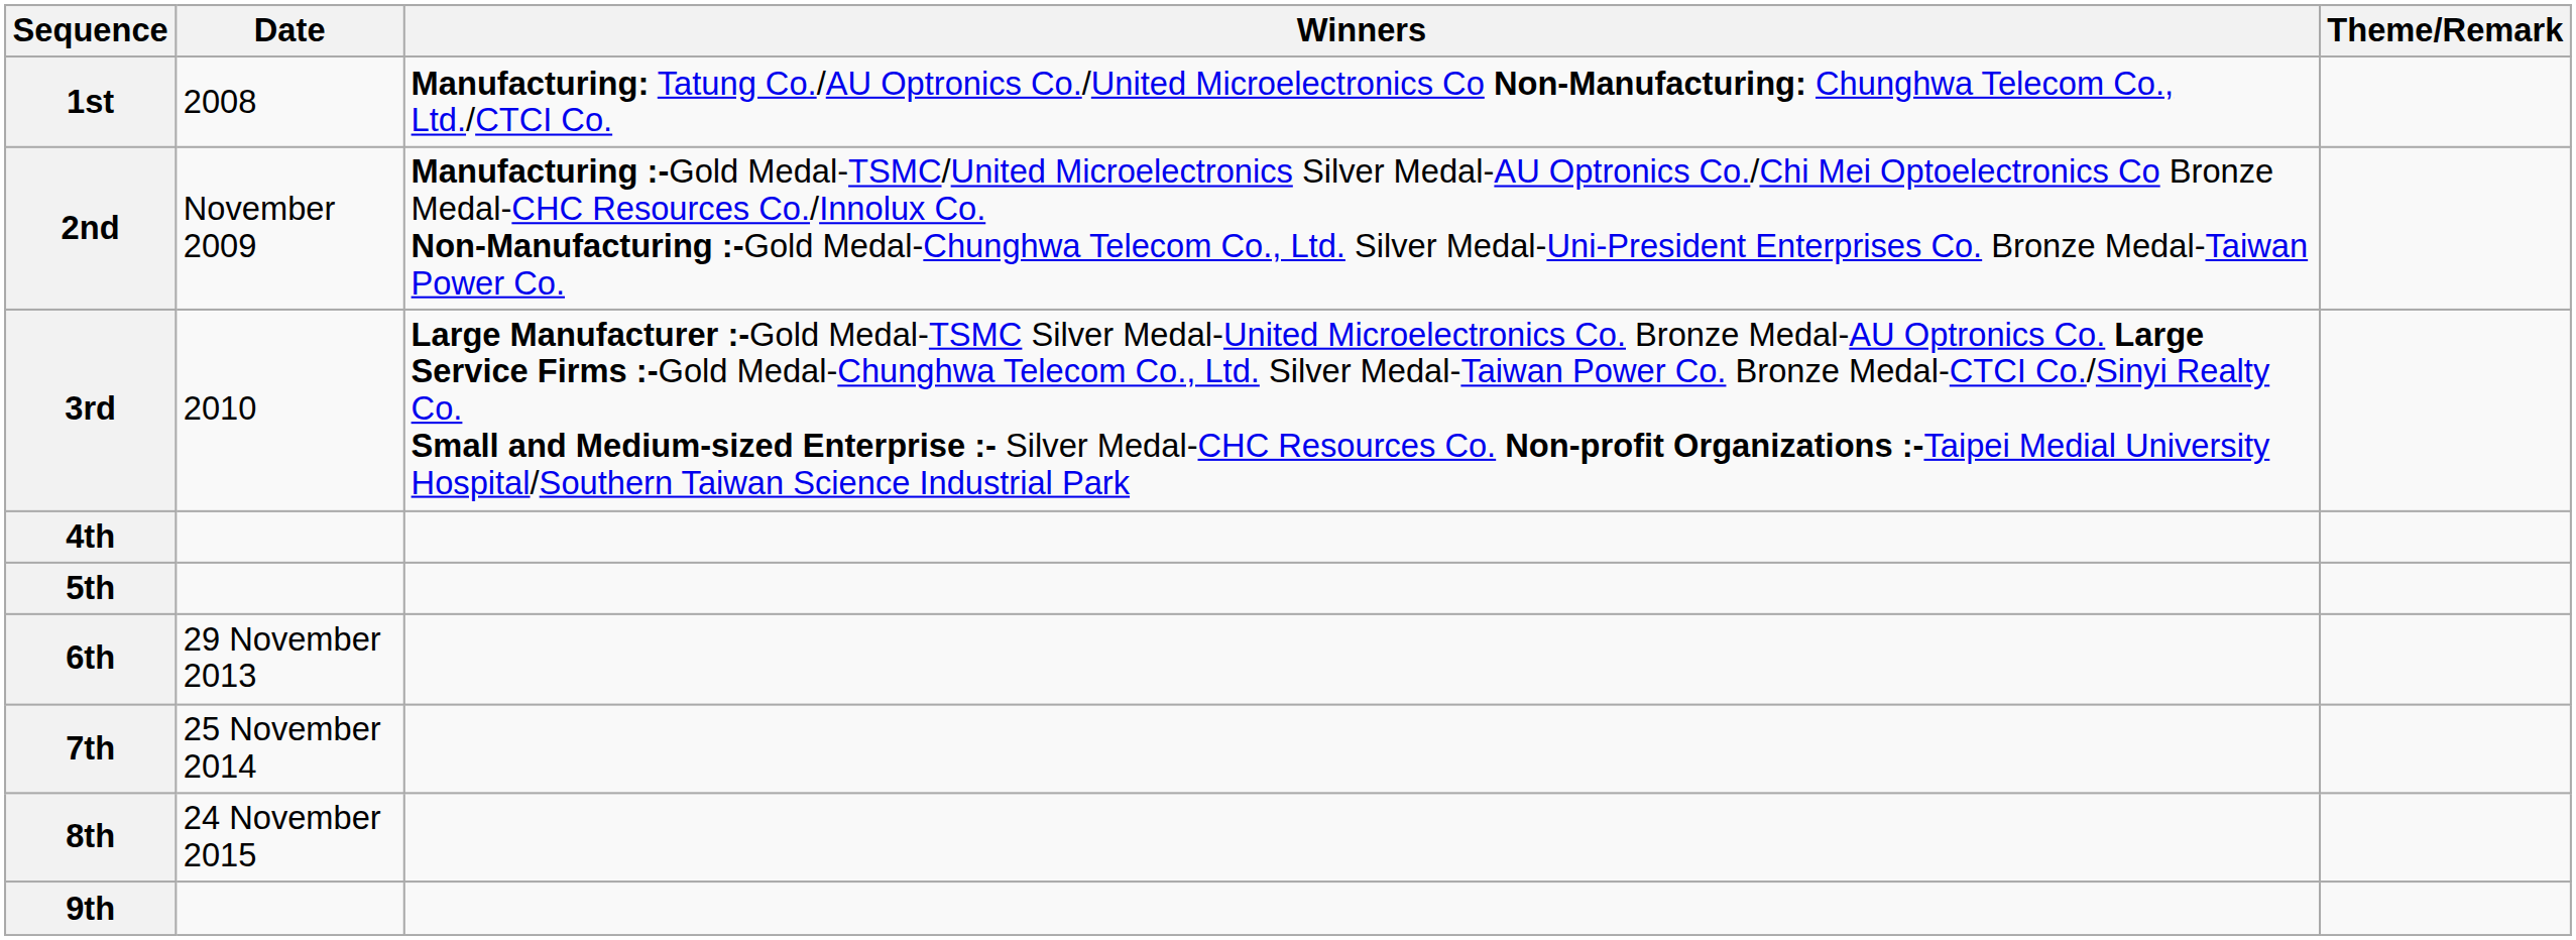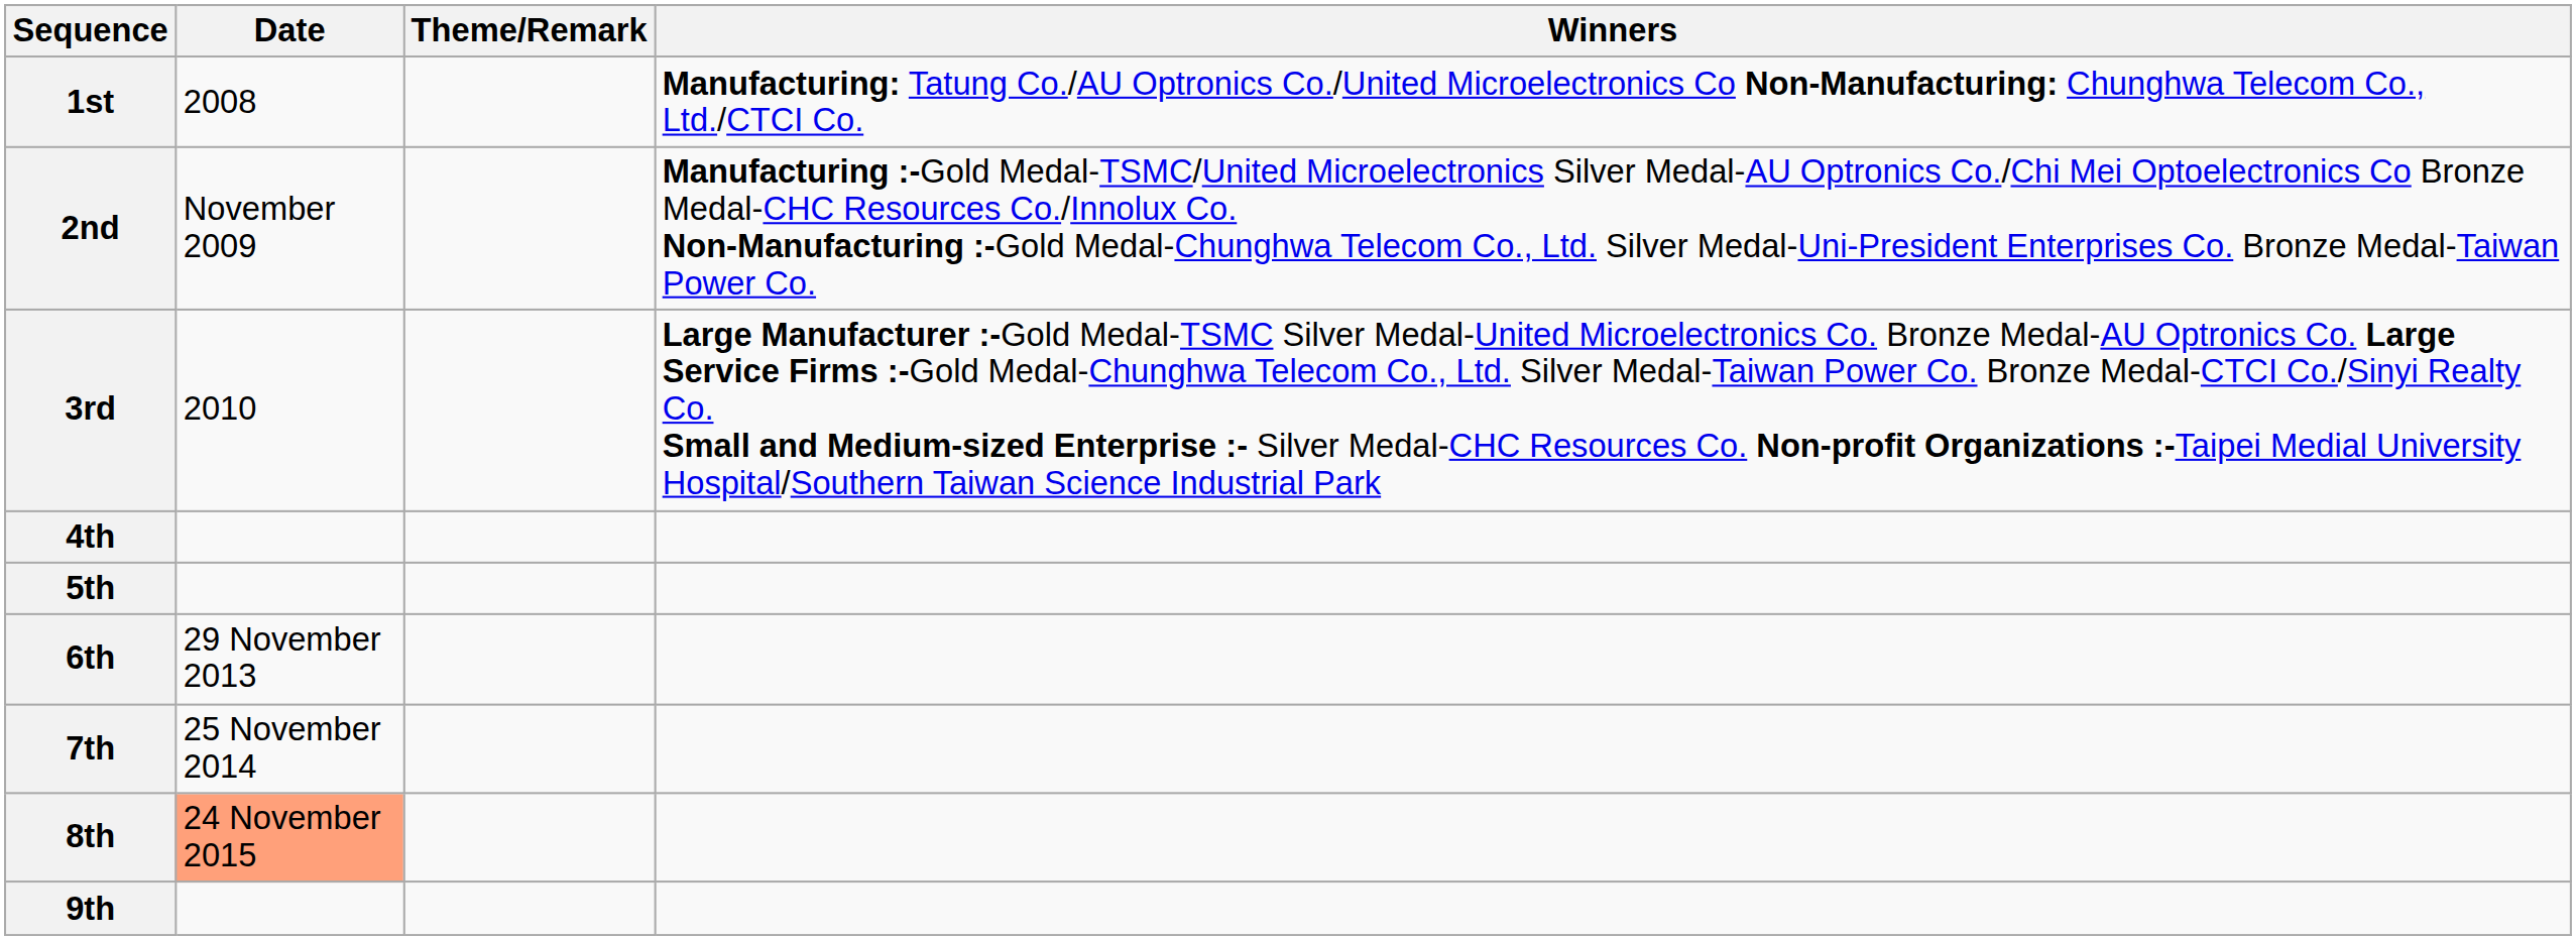columns swapped: Winners <-> Theme/Remark
8th | Date: no background -> lightsalmon background
